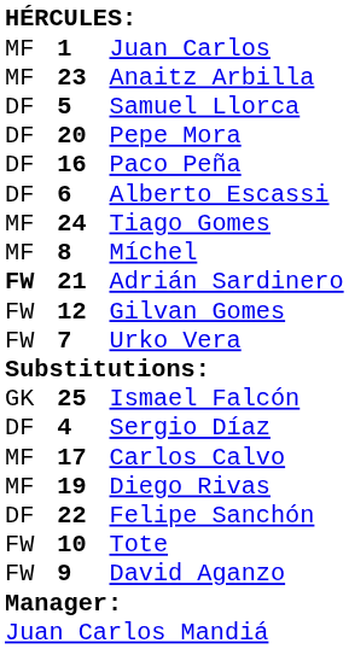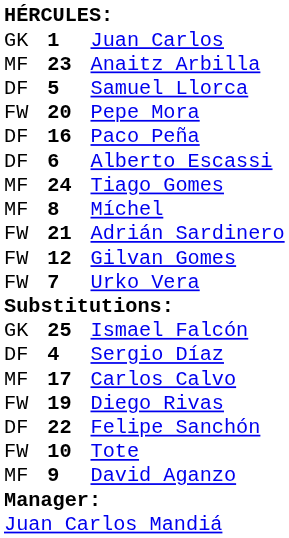Juan Carlos | column 1: MF -> GK
Pepe Mora | column 1: DF -> FW
Adrián Sardinero | column 1: bold -> normal
Diego Rivas | column 1: MF -> FW
David Aganzo | column 1: FW -> MF
